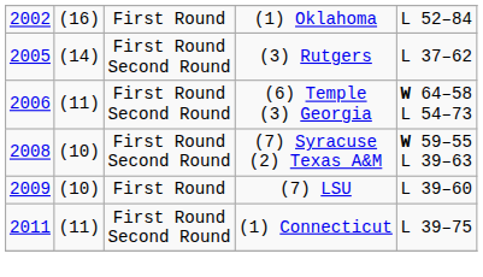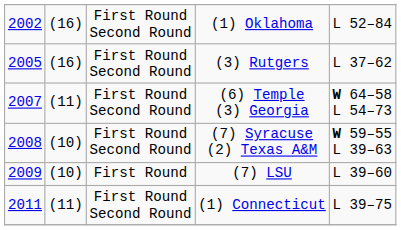(1) Oklahoma | column 3: First Round -> First Round Second Round
(3) Rutgers | column 2: (14) -> (16)
(6) Temple (3) Georgia | column 1: 2006 -> 2007
